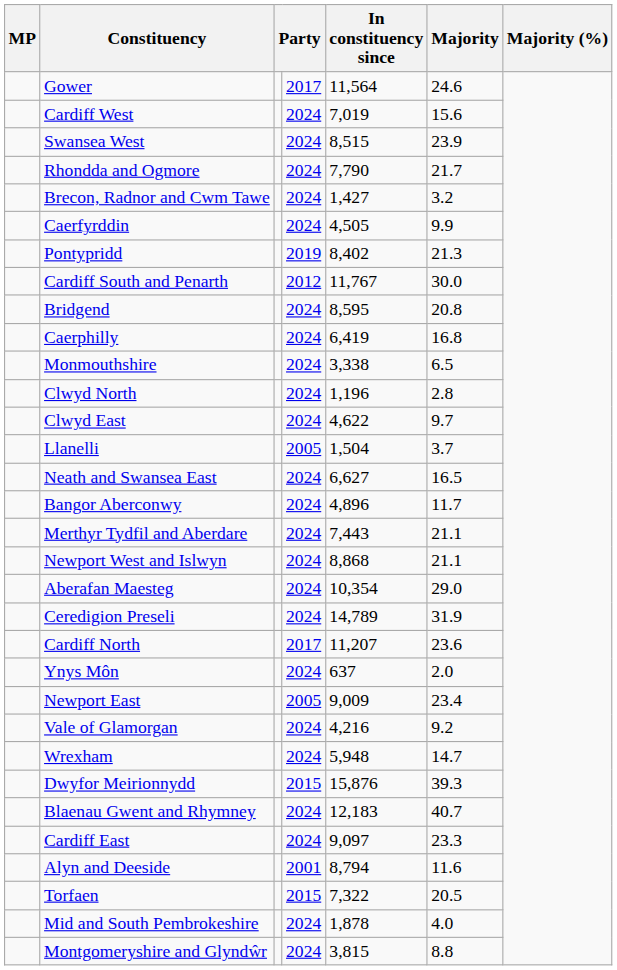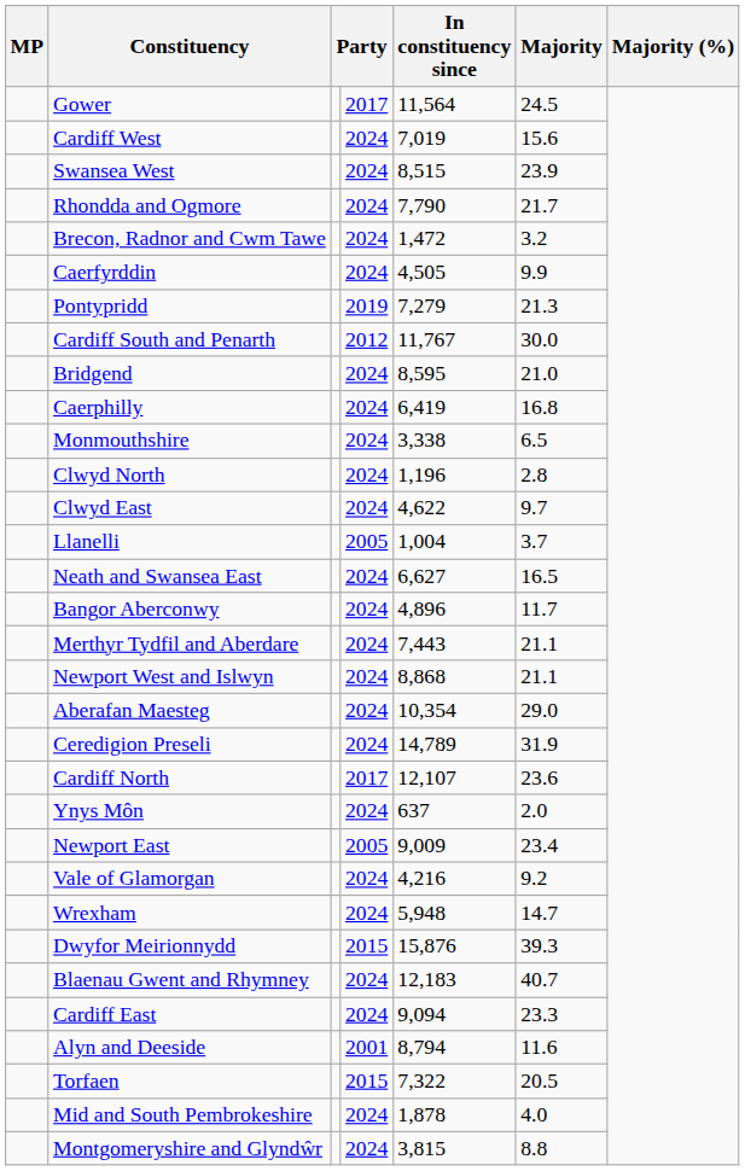Gower | Majority: 24.6 -> 24.5
Brecon, Radnor and Cwm Tawe | In constituency since: 1,427 -> 1,472
Pontypridd | In constituency since: 8,402 -> 7,279
Bridgend | Majority: 20.8 -> 21.0
Llanelli | In constituency since: 1,504 -> 1,004
Cardiff North | In constituency since: 11,207 -> 12,107
Cardiff East | In constituency since: 9,097 -> 9,094
